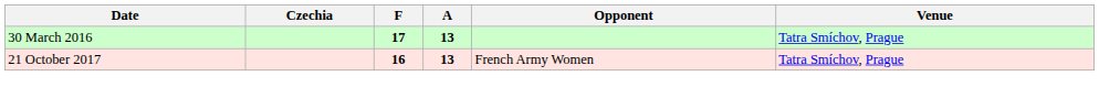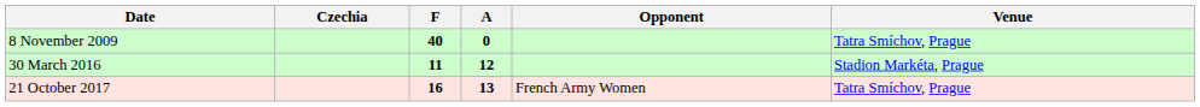+ row: 8 November 2009 | 40 | 0 | Tatra Smíchov, Prague
30 March 2016 | F: 17 -> 11
30 March 2016 | A: 13 -> 12
30 March 2016 | Venue: Tatra Smíchov, Prague -> Stadion Markéta, Prague
